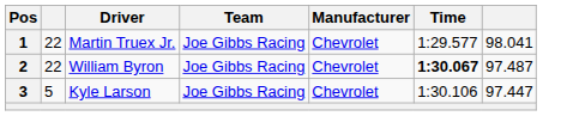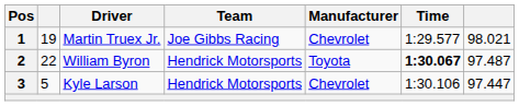1 | column 2: 22 -> 19
1 | column 7: 98.041 -> 98.021
2 | Team: Joe Gibbs Racing -> Hendrick Motorsports
2 | Manufacturer: Chevrolet -> Toyota
3 | Team: Joe Gibbs Racing -> Hendrick Motorsports
